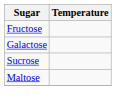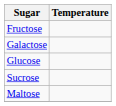+ row: Glucose
